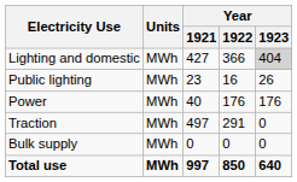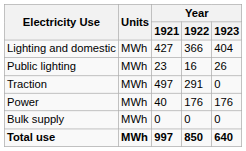Lighting and domestic | Year / 1923: lightgrey background -> no background
rows swapped: Traction <-> Power
